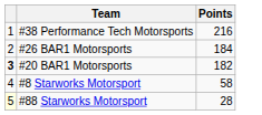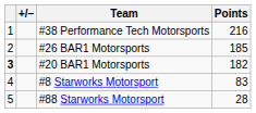+ column: +/–
#26 BAR1 Motorsports | Points: 184 -> 185
#8 Starworks Motorsport | Points: 58 -> 83
#88 Starworks Motorsport | column 1: lightyellow background -> no background
